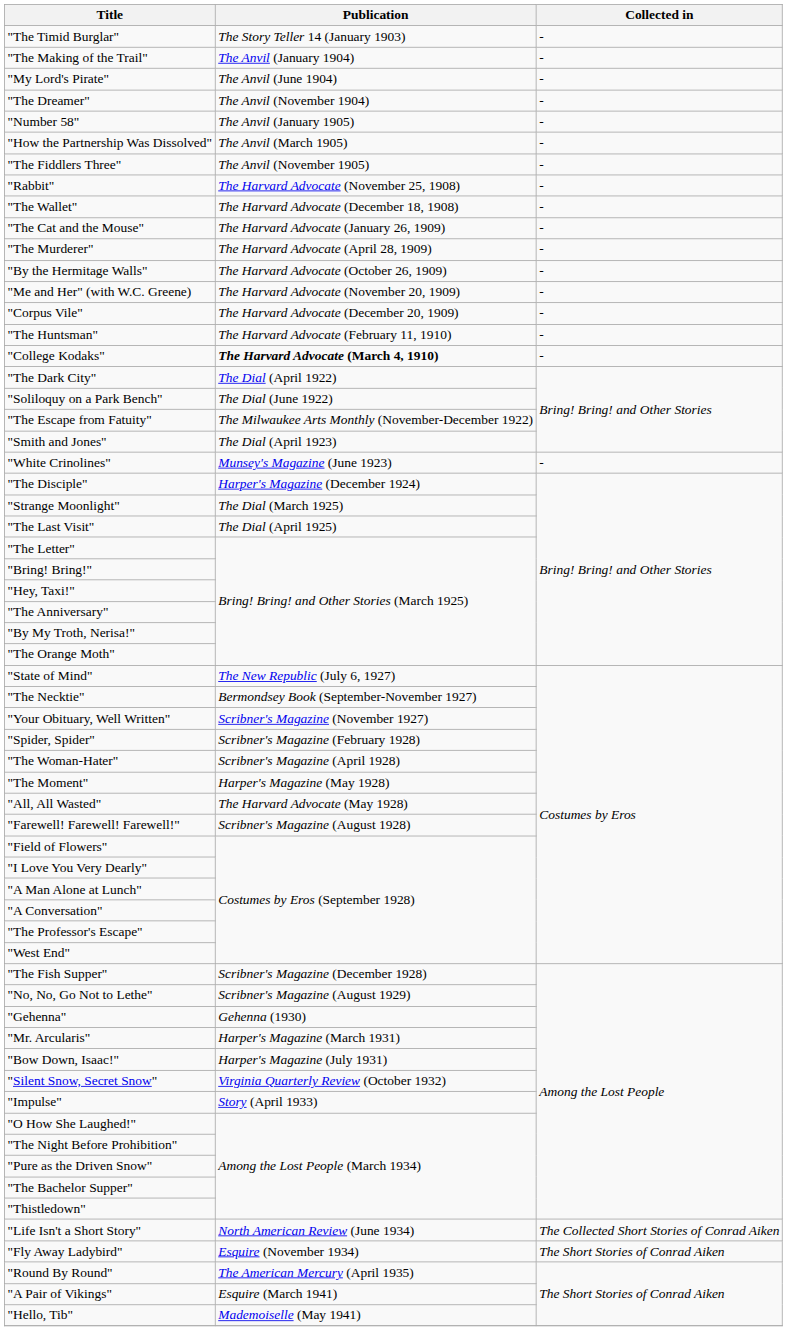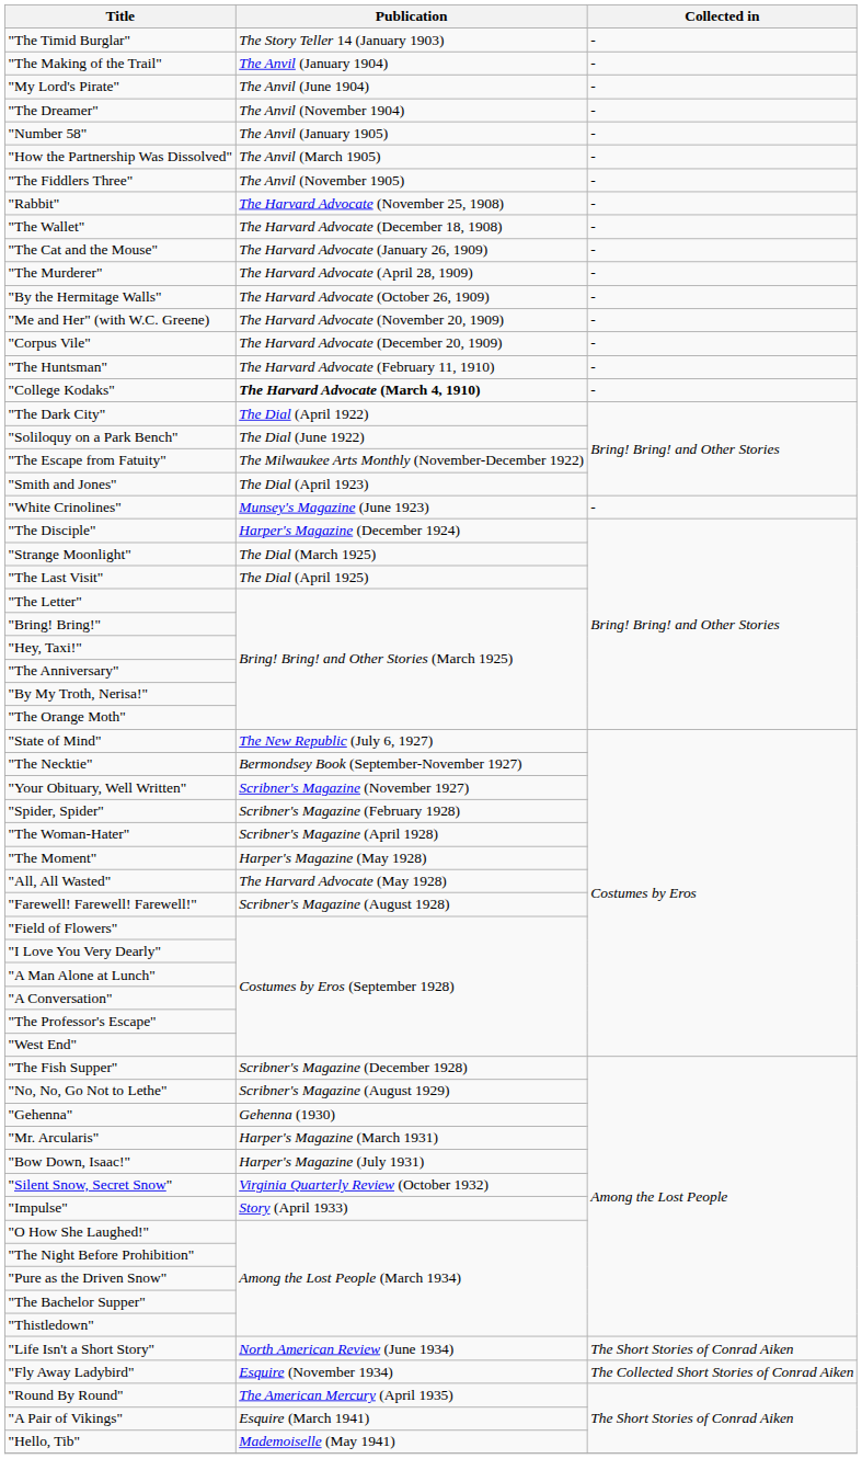"Life Isn't a Short Story" | Collected in: The Collected Short Stories of Conrad Aiken -> The Short Stories of Conrad Aiken
"Fly Away Ladybird" | Collected in: The Short Stories of Conrad Aiken -> The Collected Short Stories of Conrad Aiken
